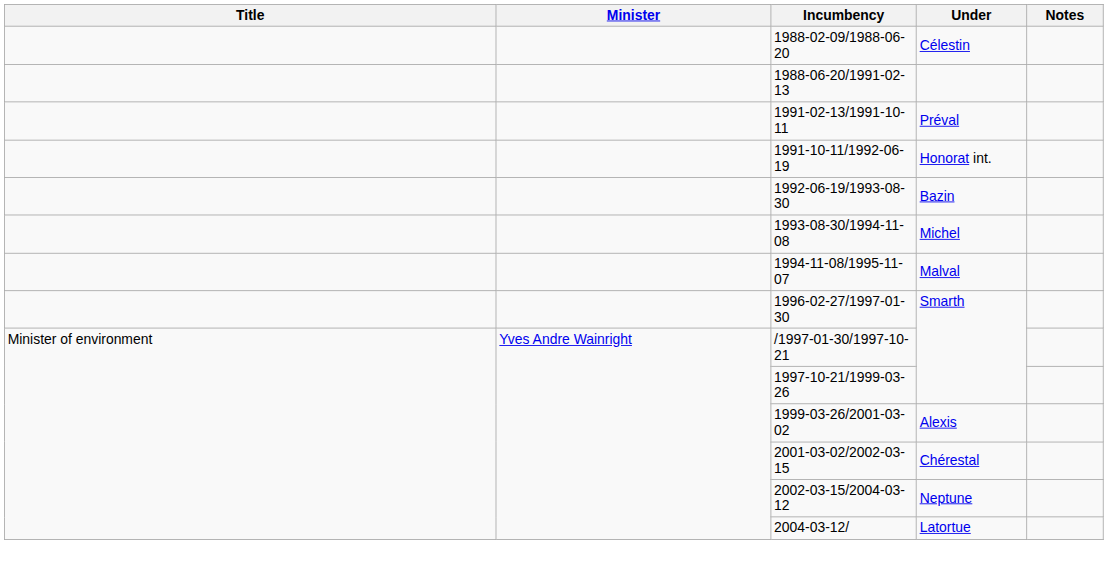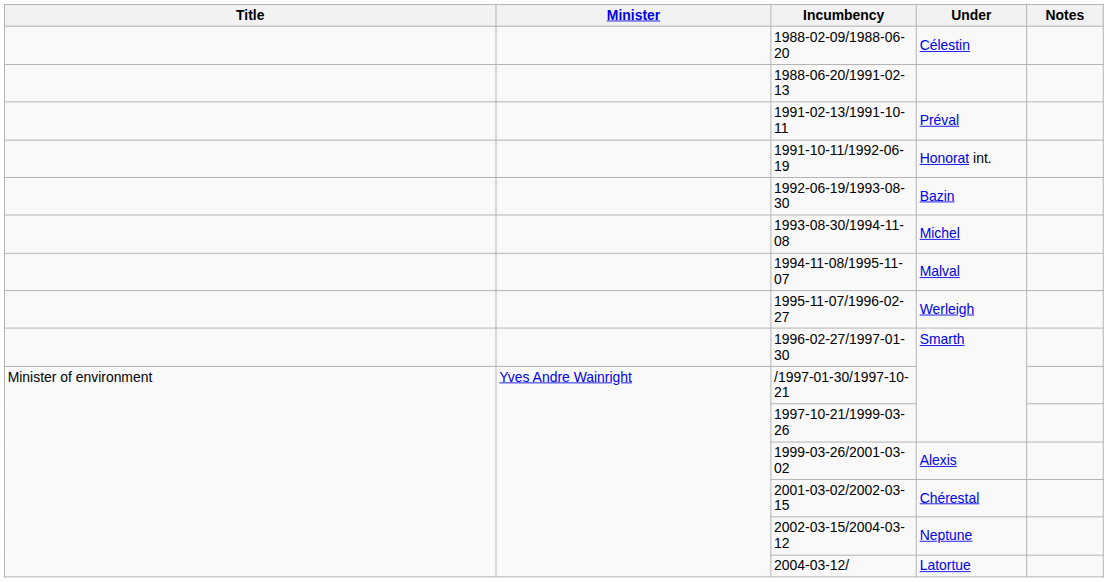+ row: 1995-11-07/1996-02-27 | Werleigh
